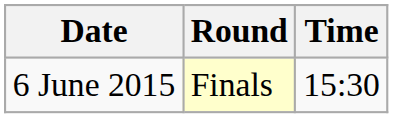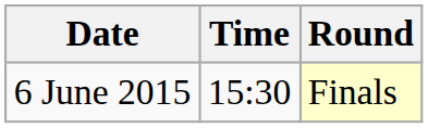columns swapped: Time <-> Round
